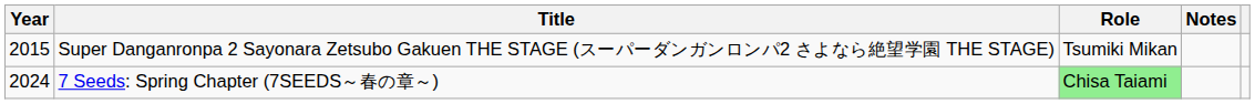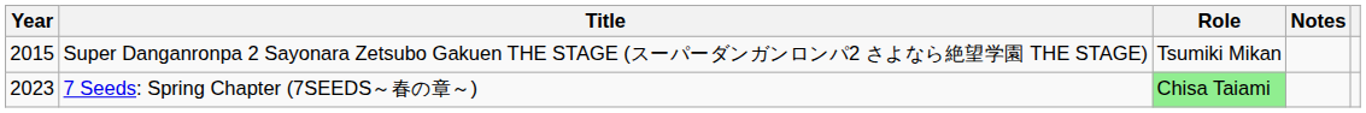7 Seeds: Spring Chapter (7SEEDS～春の章～) | Year: 2024 -> 2023
